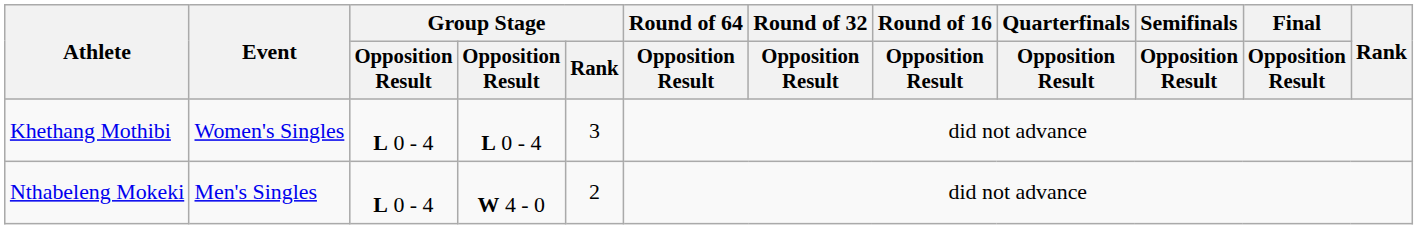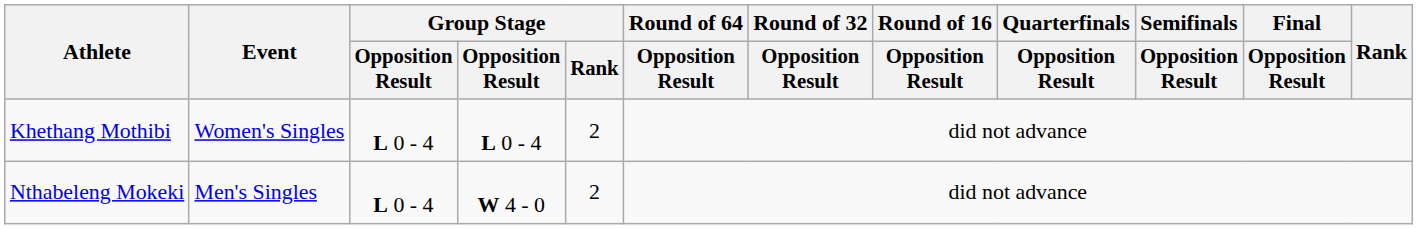Khethang Mothibi | Group Stage / Rank: 3 -> 2
